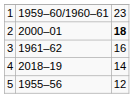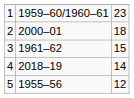2 | column 3: bold -> normal
3 | column 3: 16 -> 15
